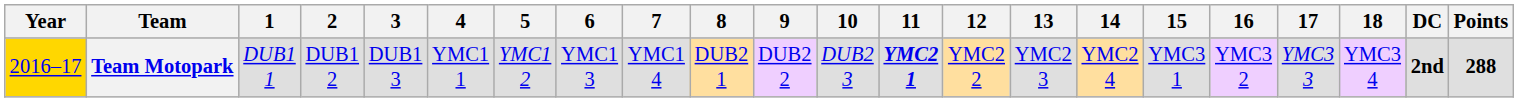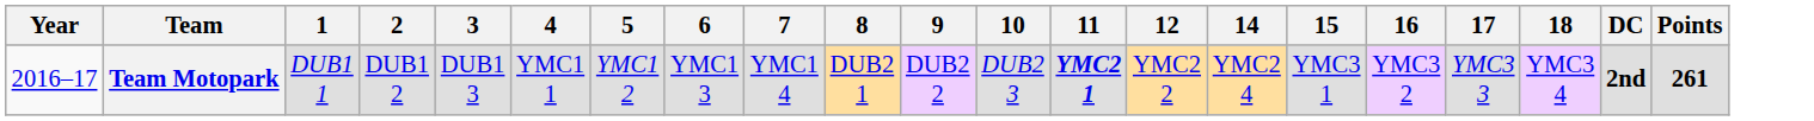- column: 13 | YMC2 3
Team Motopark | Year: gold background -> no background
Team Motopark | Points: 288 -> 261
